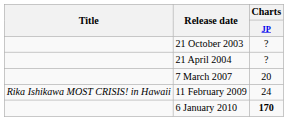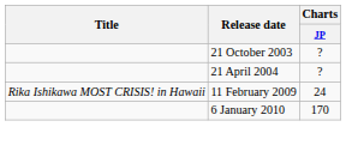- row: 7 March 2007 | 20
6 January 2010 | Charts / JP: bold -> normal
